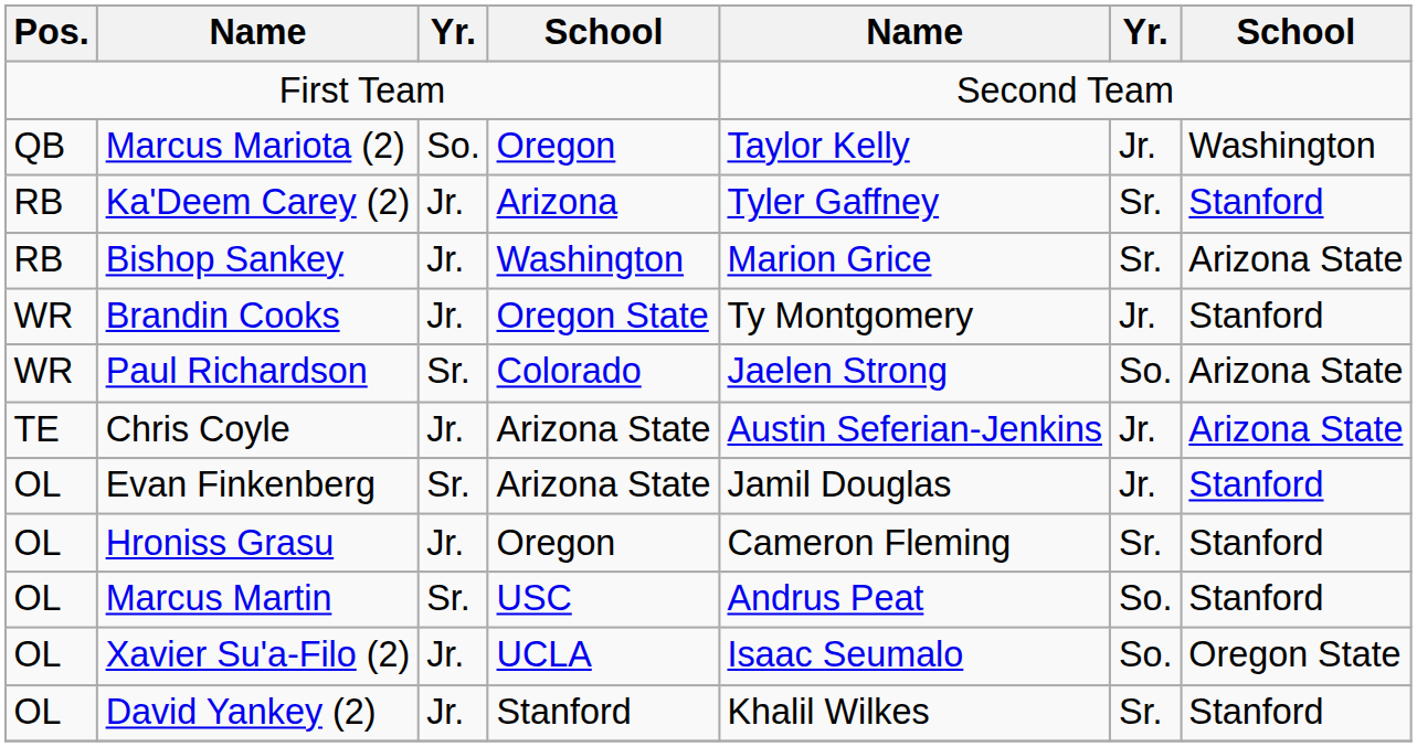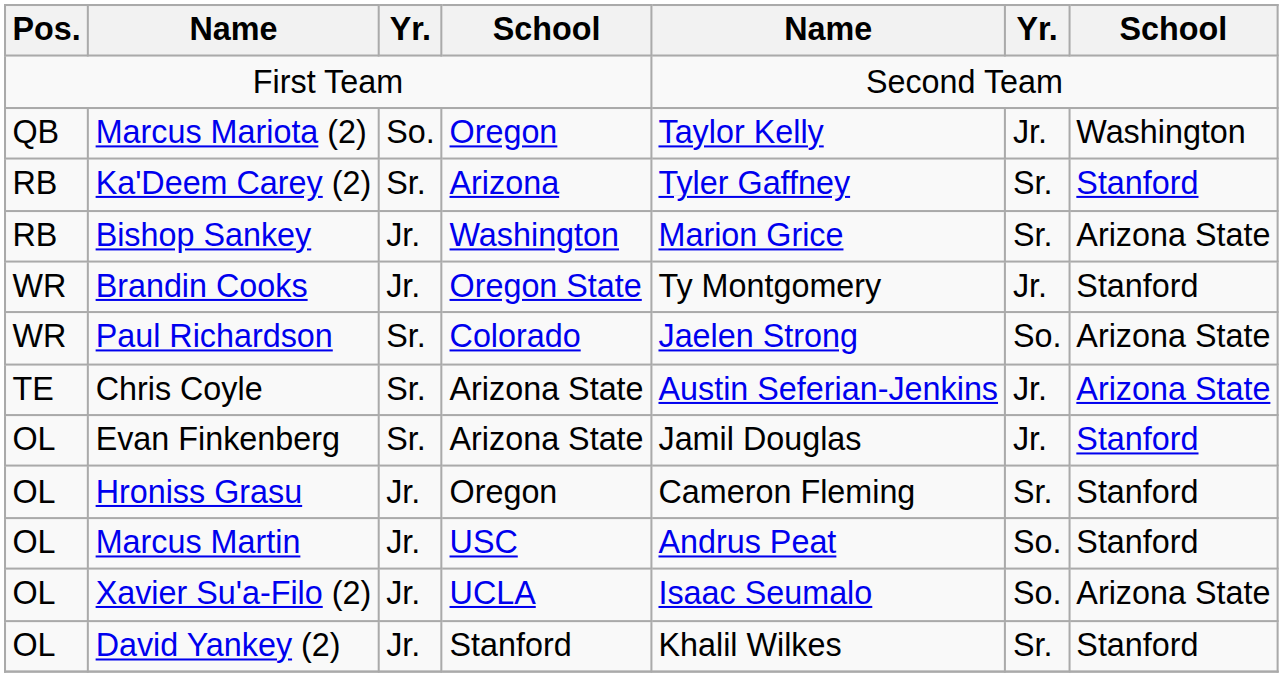Ka'Deem Carey (2) | column 3: Jr. -> Sr.
Chris Coyle | column 3: Jr. -> Sr.
Marcus Martin | column 3: Sr. -> Jr.
Xavier Su'a-Filo (2) | column 7: Oregon State -> Arizona State
